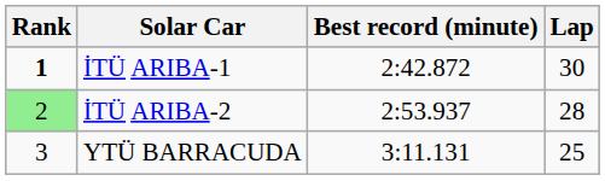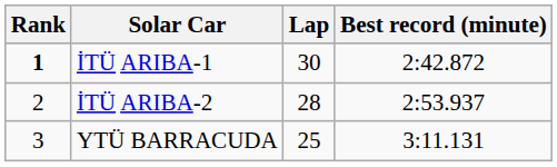columns swapped: Lap <-> Best record (minute)
İTÜ ARIBA-2 | Rank: lightgreen background -> no background
